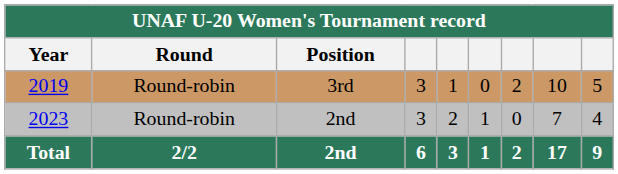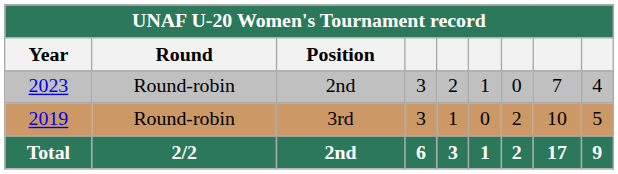rows swapped: 3rd <-> 2023 / 2nd
